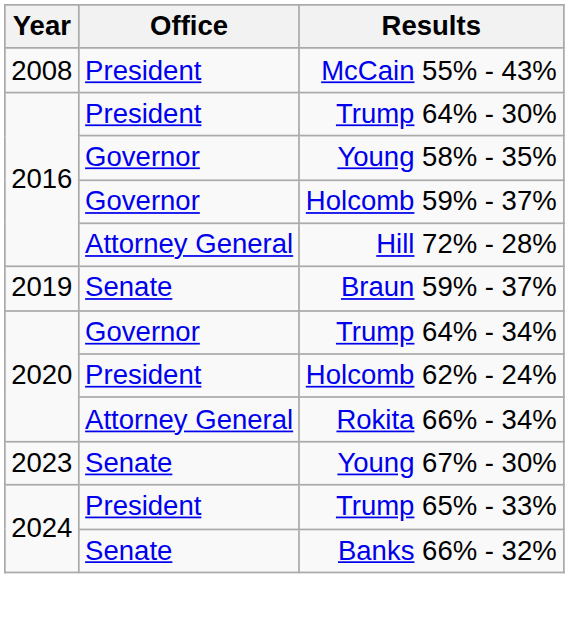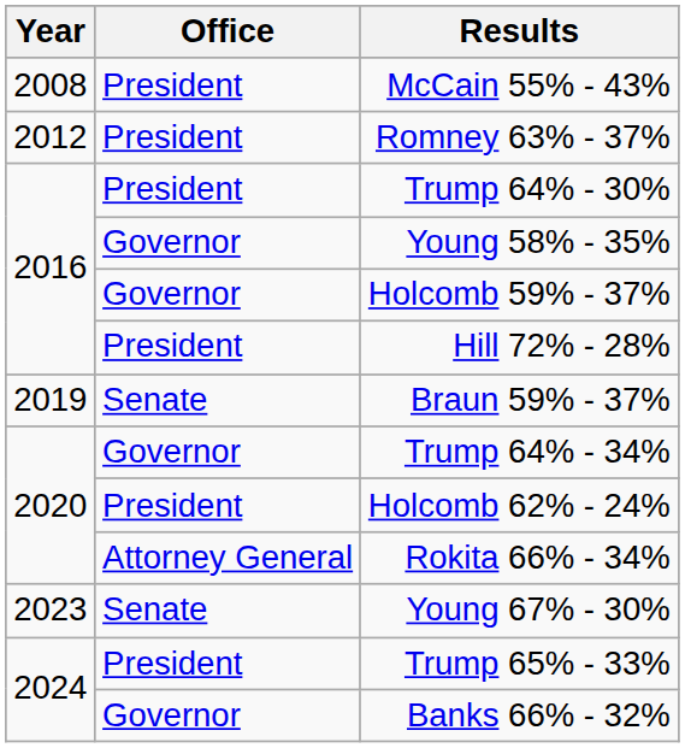+ row: 2012 | President | Romney 63% - 37%
Hill 72% - 28% | Office: Attorney General -> President
Banks 66% - 32% | Office: Senate -> Governor
